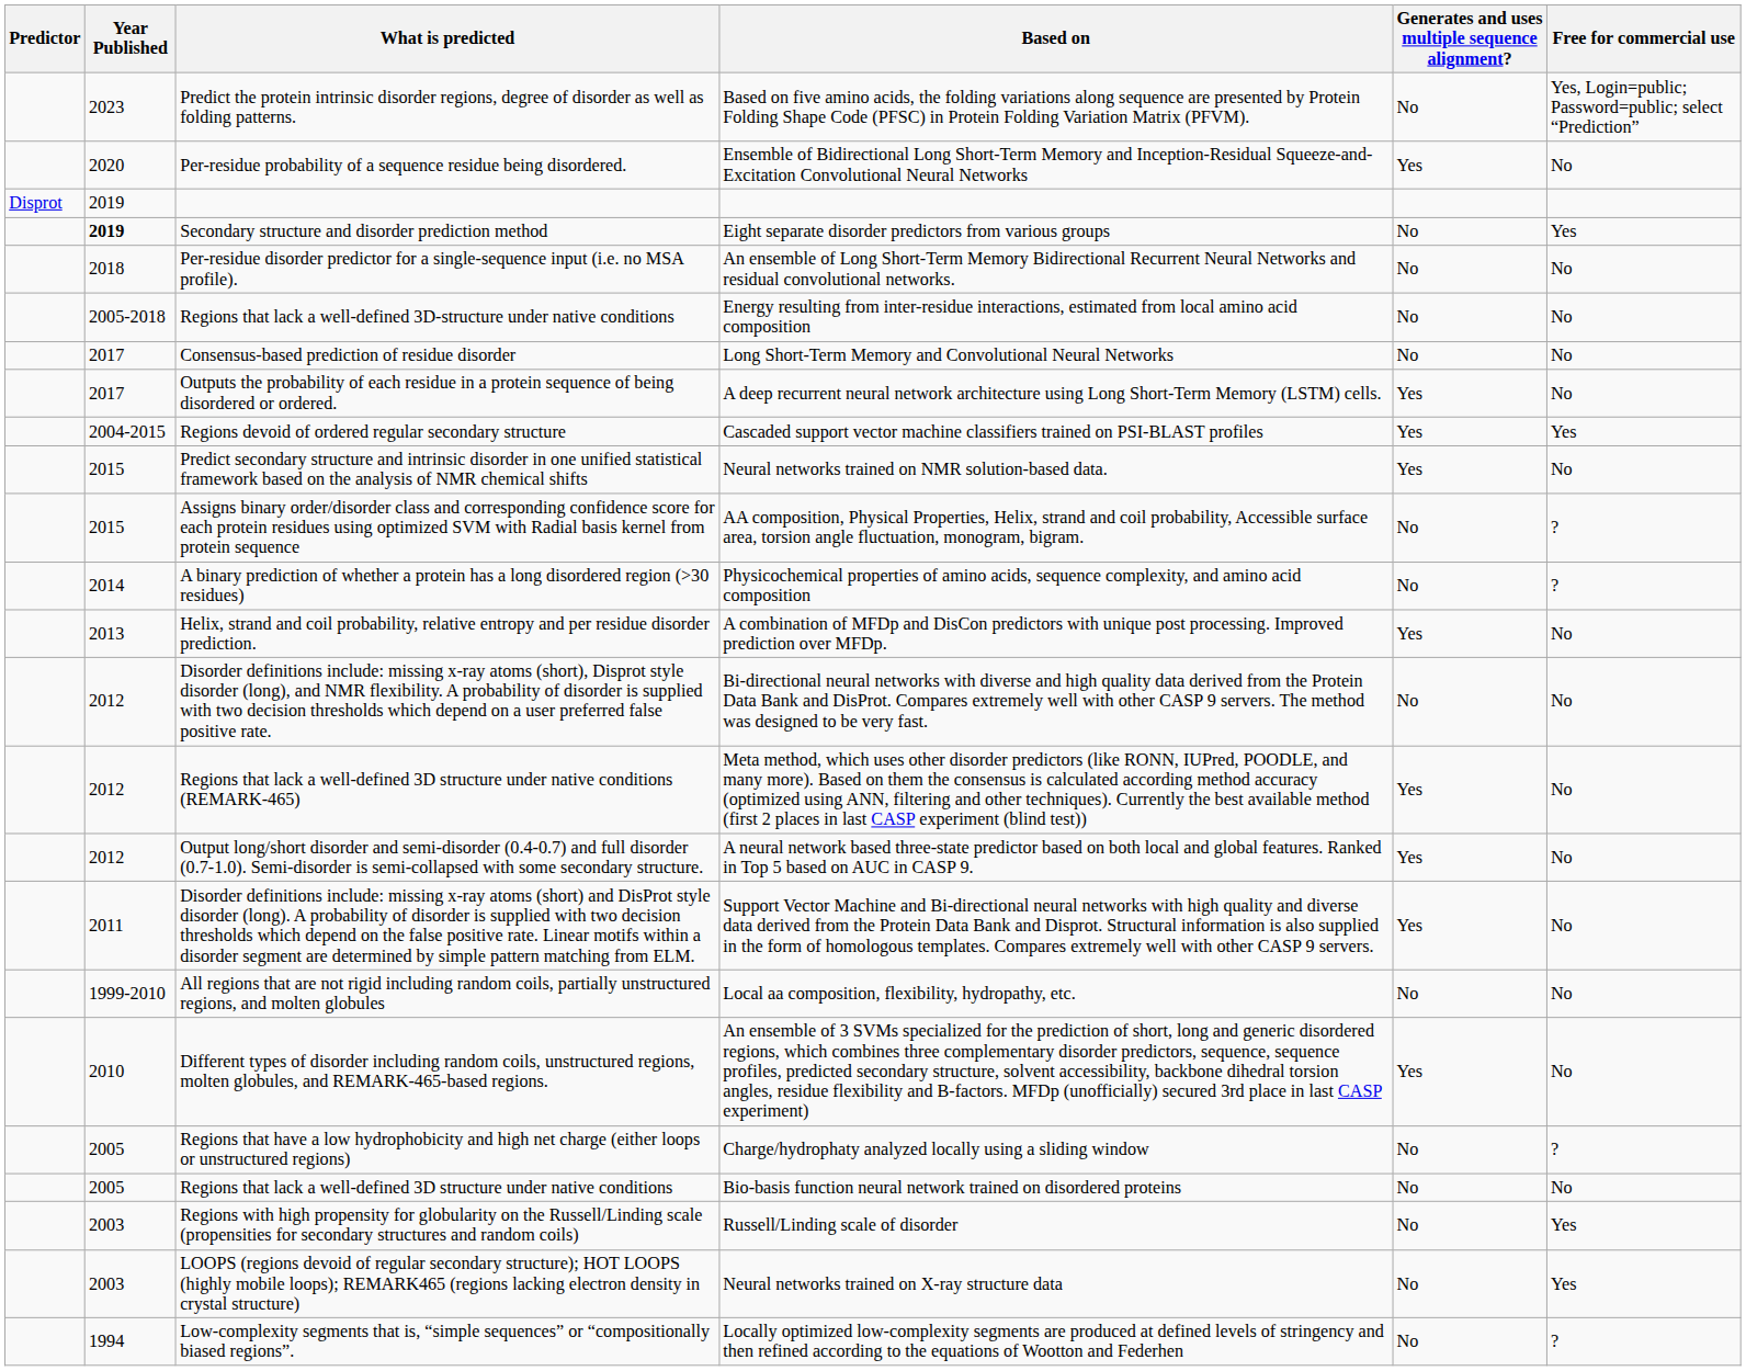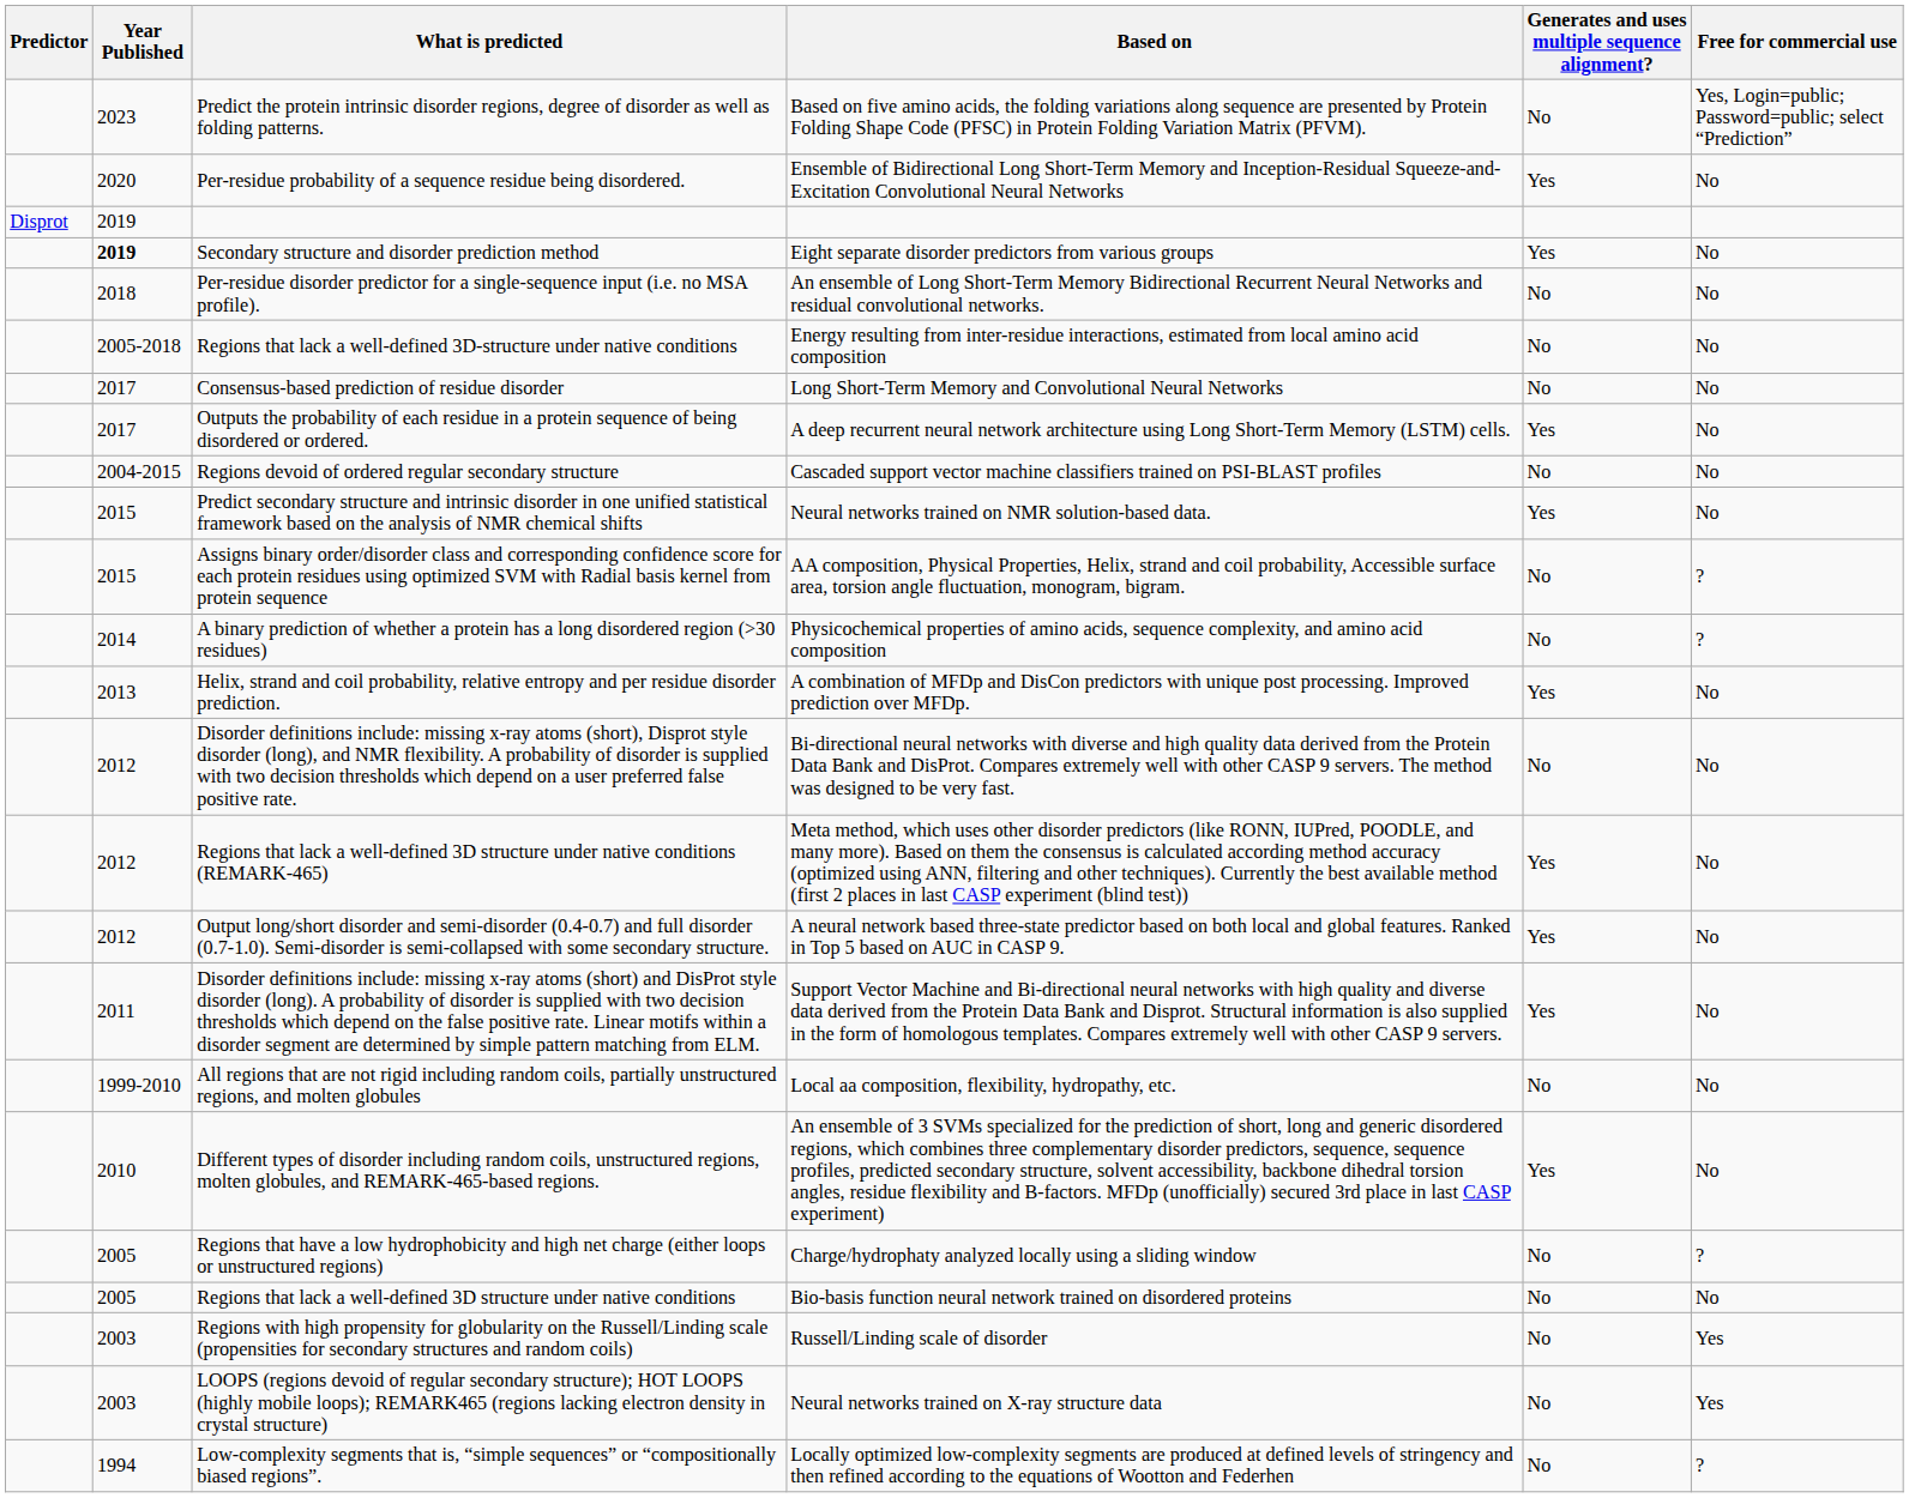Secondary structure and disorder prediction method | Generates and uses multiple sequence alignment?: No -> Yes
Secondary structure and disorder prediction method | Free for commercial use: Yes -> No
Regions devoid of ordered regular secondary structure | Generates and uses multiple sequence alignment?: Yes -> No
Regions devoid of ordered regular secondary structure | Free for commercial use: Yes -> No
